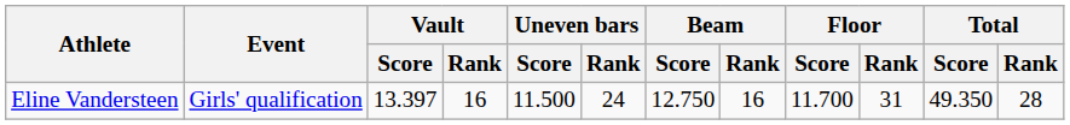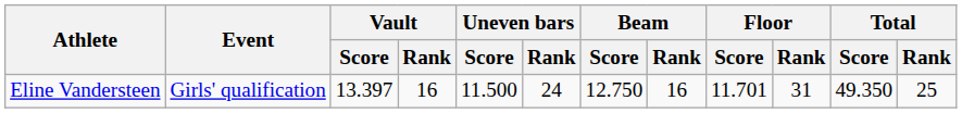Eline Vandersteen | Floor / Score: 11.700 -> 11.701
Eline Vandersteen | Total / Rank: 28 -> 25
